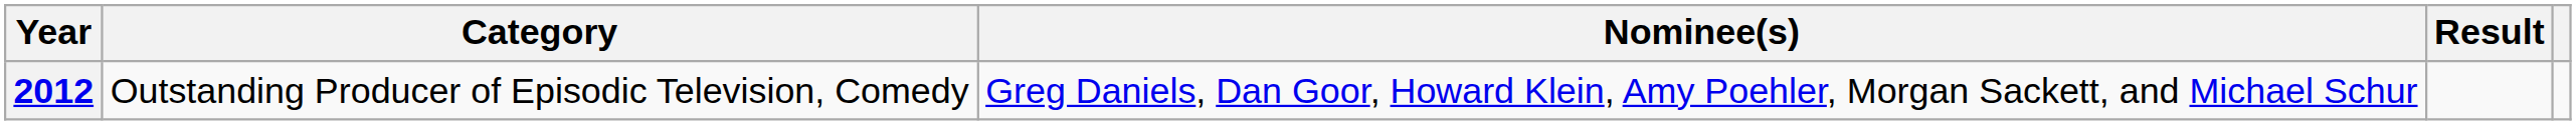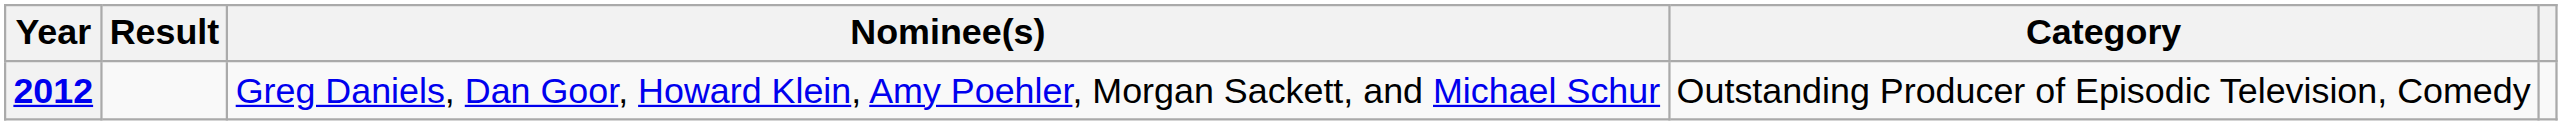columns swapped: Category <-> Result
